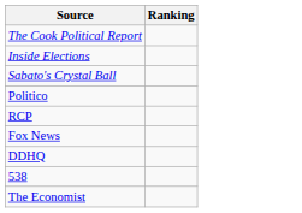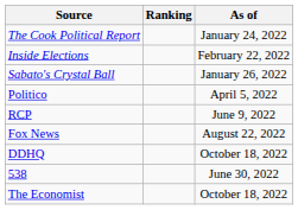+ column: As of | January 24, 2022 | February 22, 2022 | January 26, 2022 | April 5, 2022 | June 9, 2022 | August 22, 2022 | October 18, 2022 | June 30, 2022 | October 18, 2022
